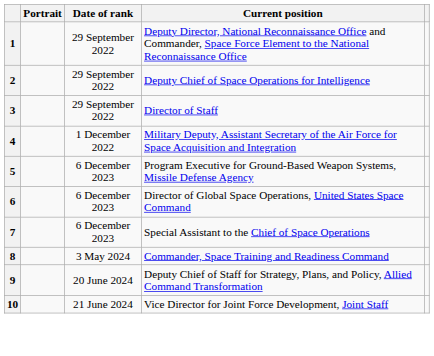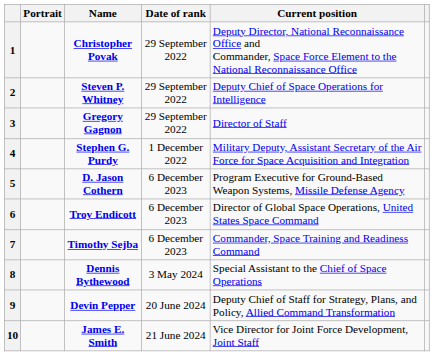+ column: Name | Christopher Povak | Steven P. Whitney | Gregory Gagnon | Stephen G. Purdy | D. Jason Cothern | Troy Endicott | Timothy Sejba | Dennis Bythewood | Devin Pepper | James E. Smith
7 | Current position: Special Assistant to the Chief of Space Operations -> Commander, Space Training and Readiness Command
8 | Current position: Commander, Space Training and Readiness Command -> Special Assistant to the Chief of Space Operations
